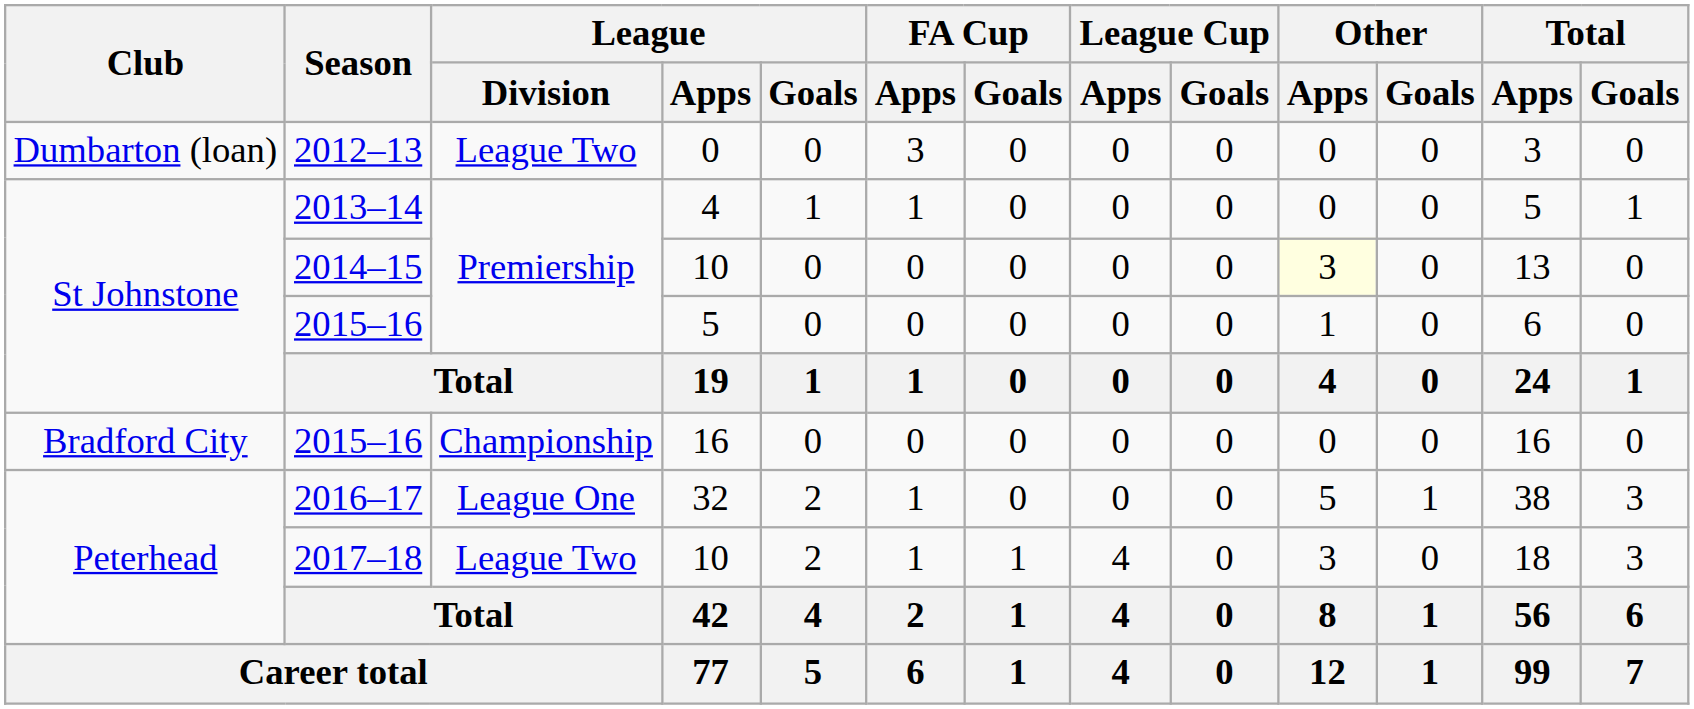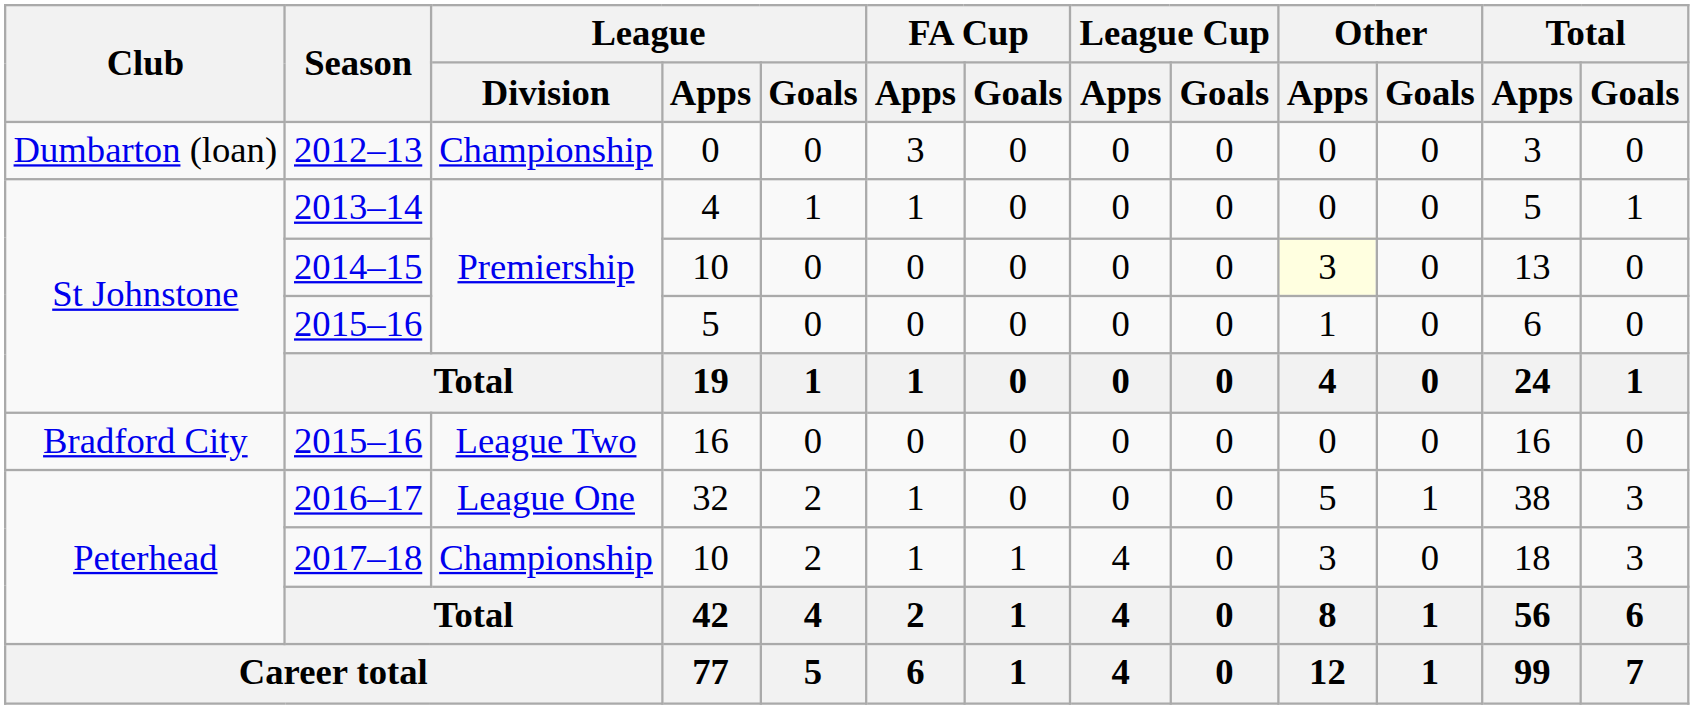2012–13 | League / Division: League Two -> Championship
2015–16 / 16 | League / Division: Championship -> League Two
2017–18 | League / Division: League Two -> Championship
